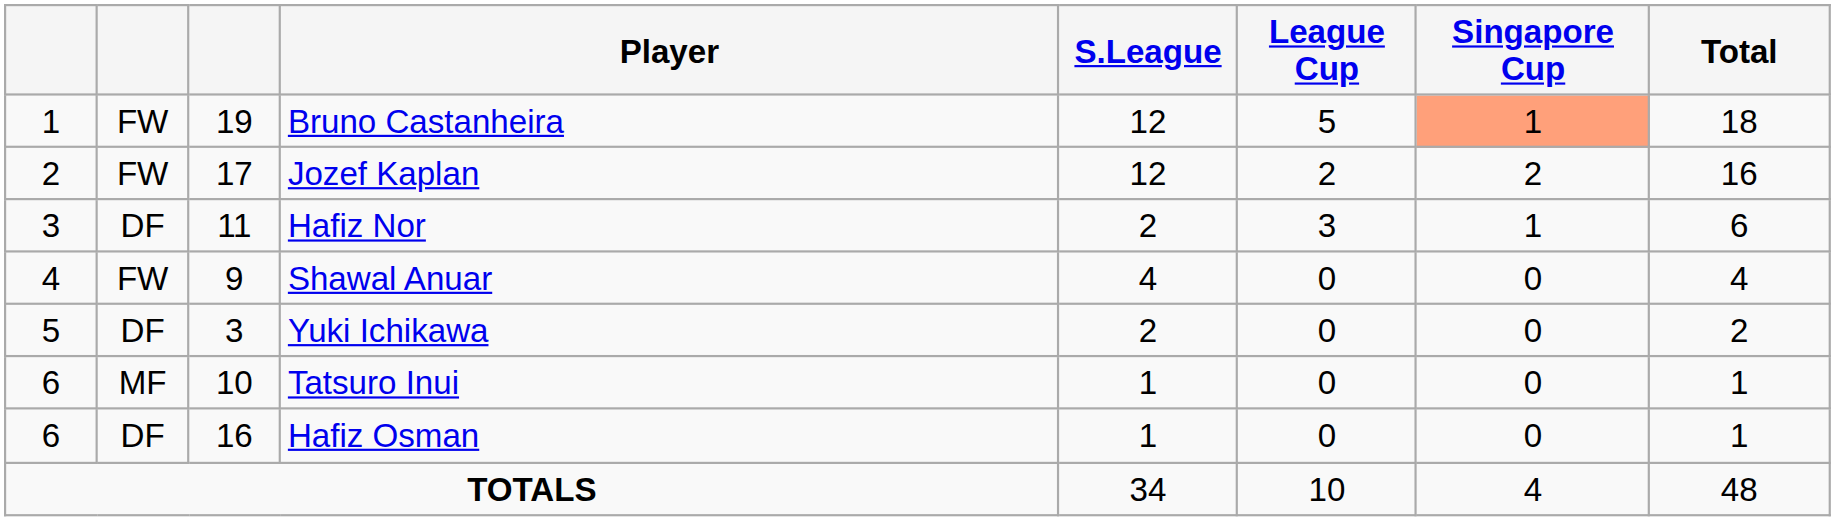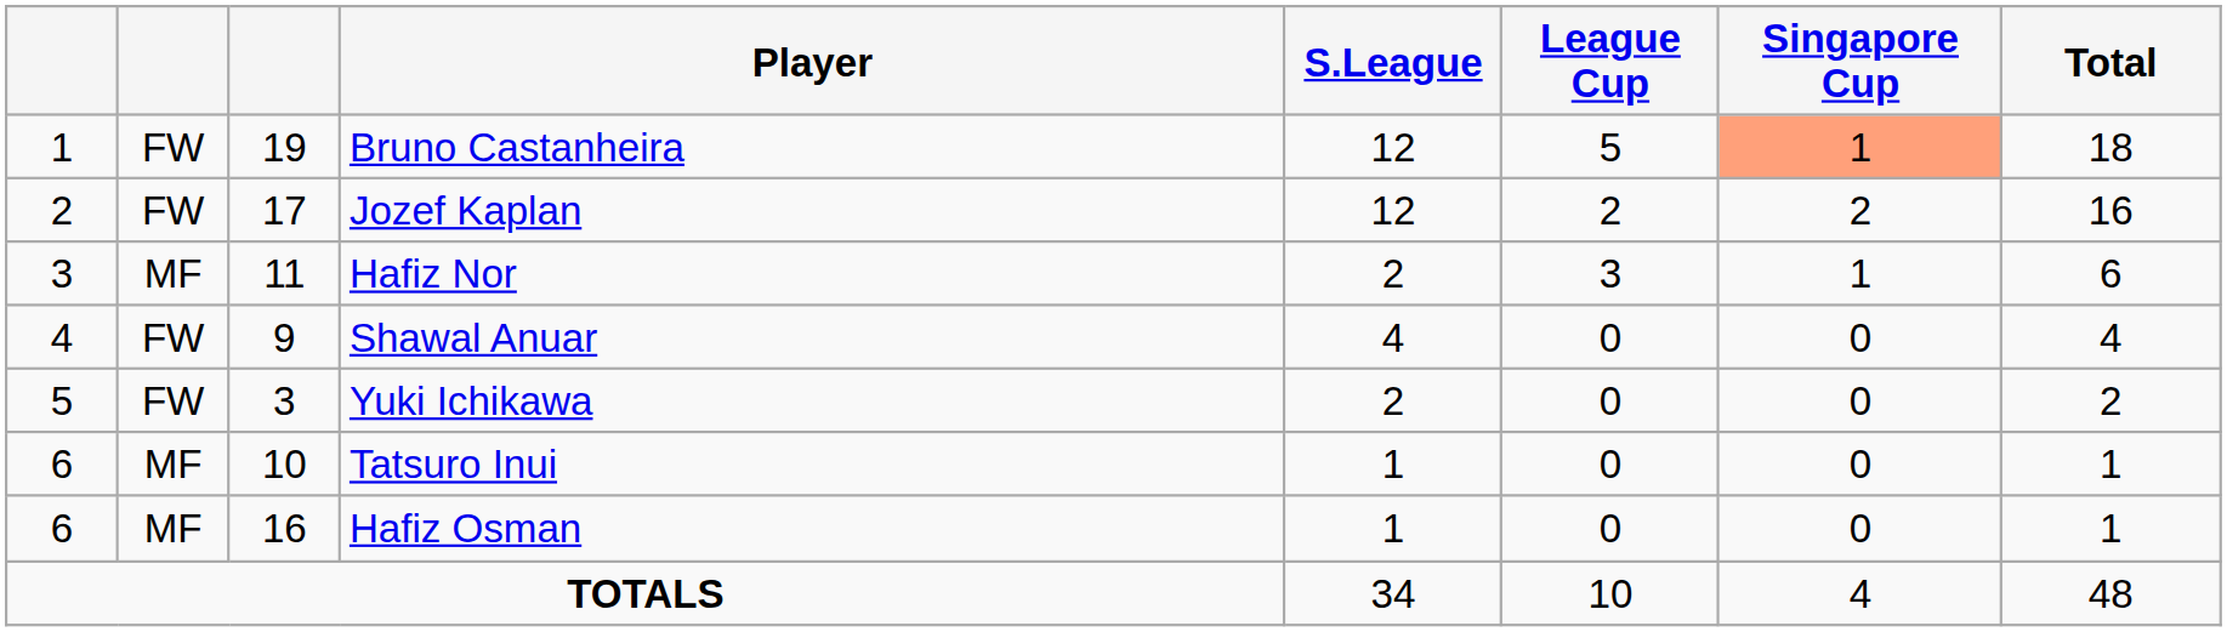Hafiz Nor | column 2: DF -> MF
Yuki Ichikawa | column 2: DF -> FW
Hafiz Osman | column 2: DF -> MF
